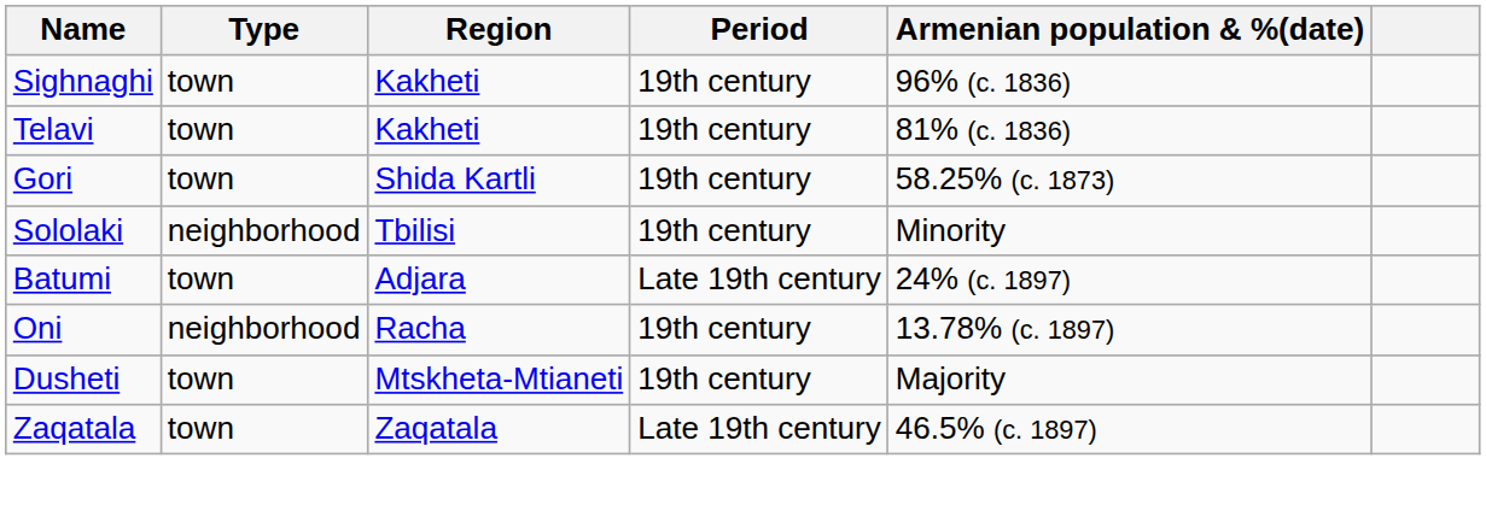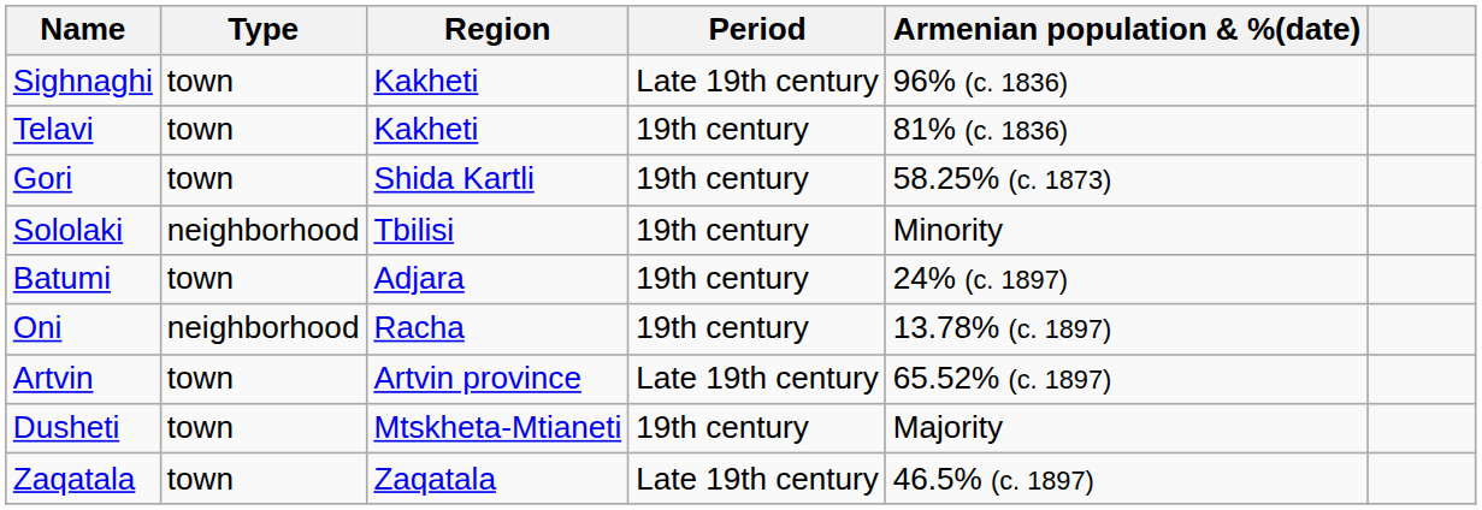Sighnaghi | Period: 19th century -> Late 19th century
Batumi | Period: Late 19th century -> 19th century
+ row: Artvin | town | Artvin province | Late 19th century | 65.52% (c. 1897)
